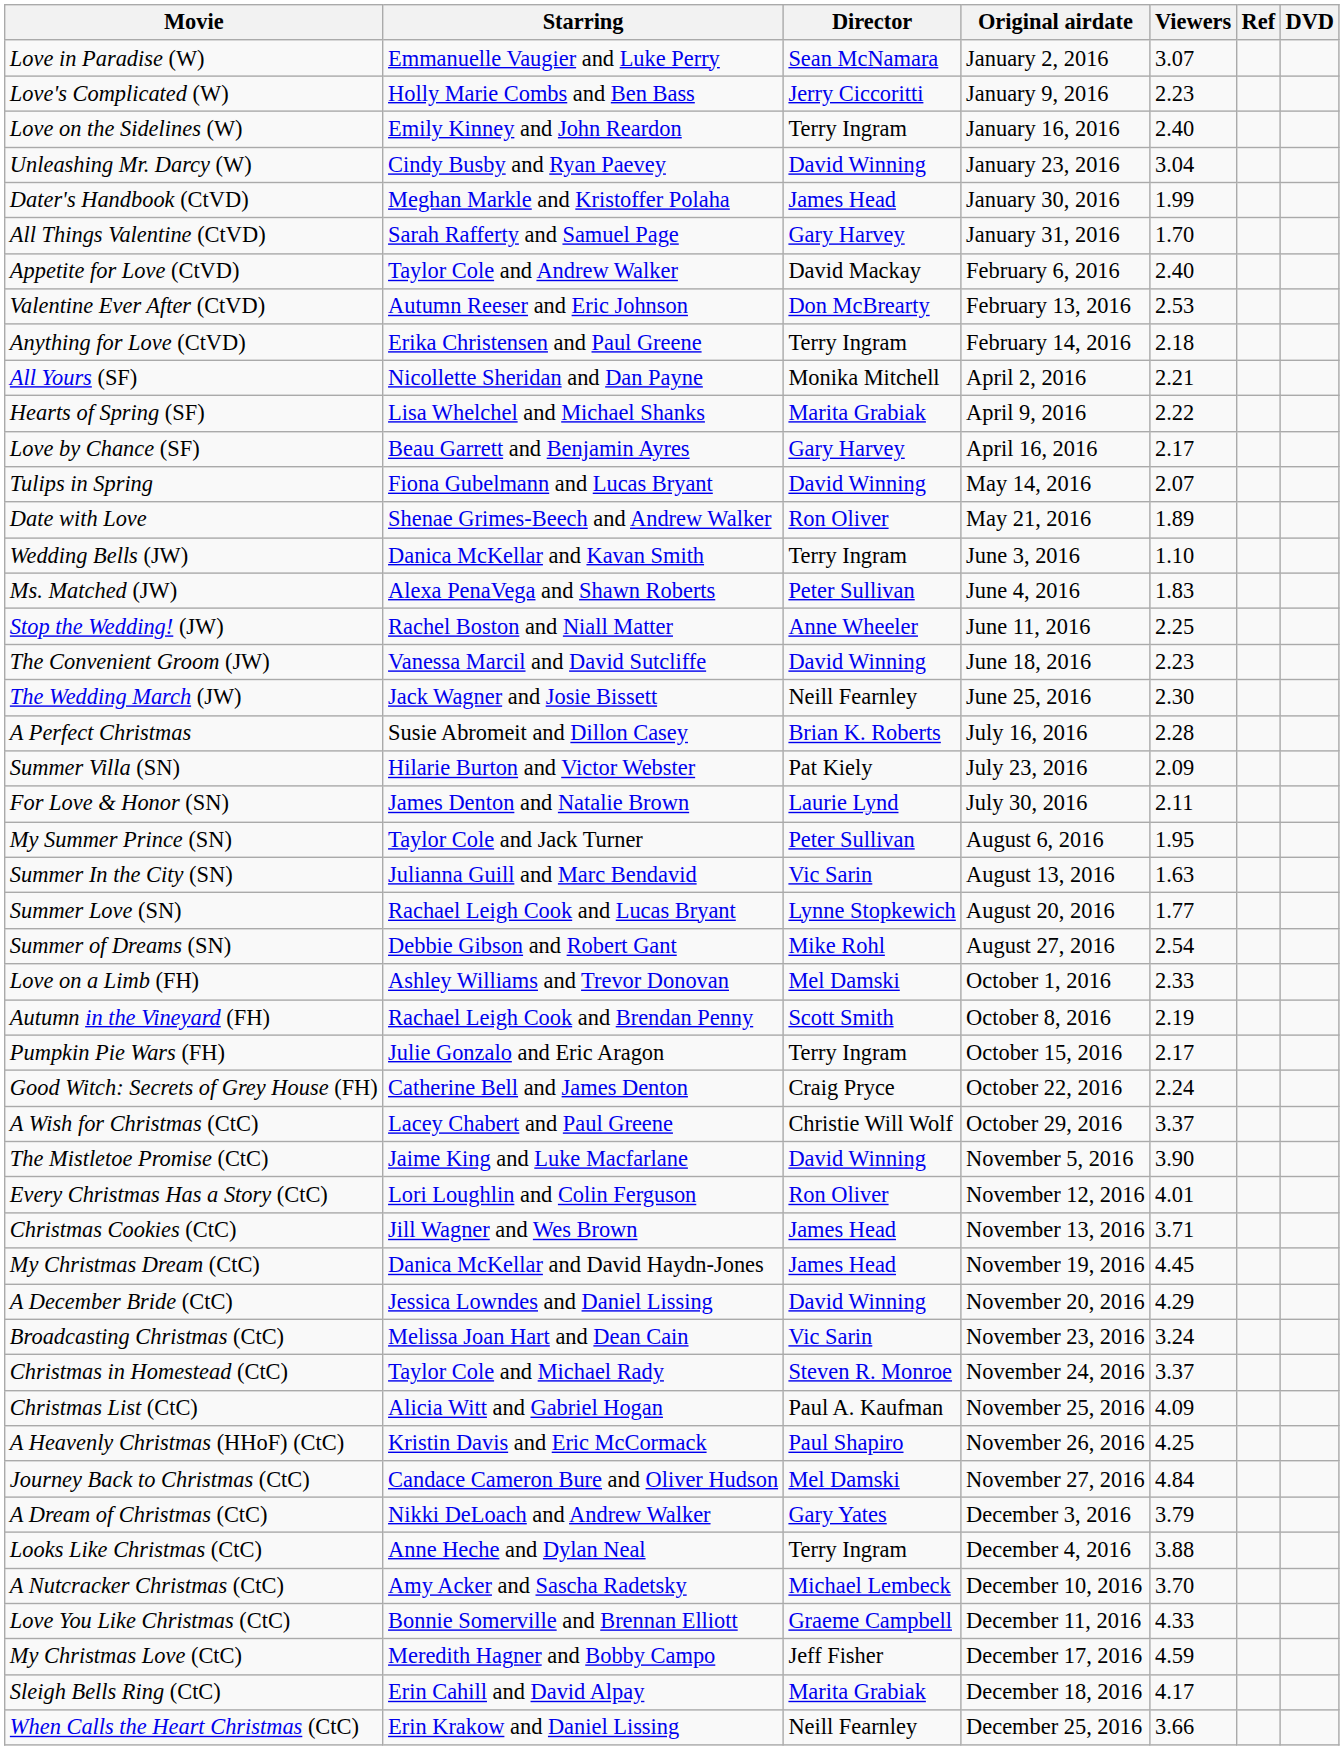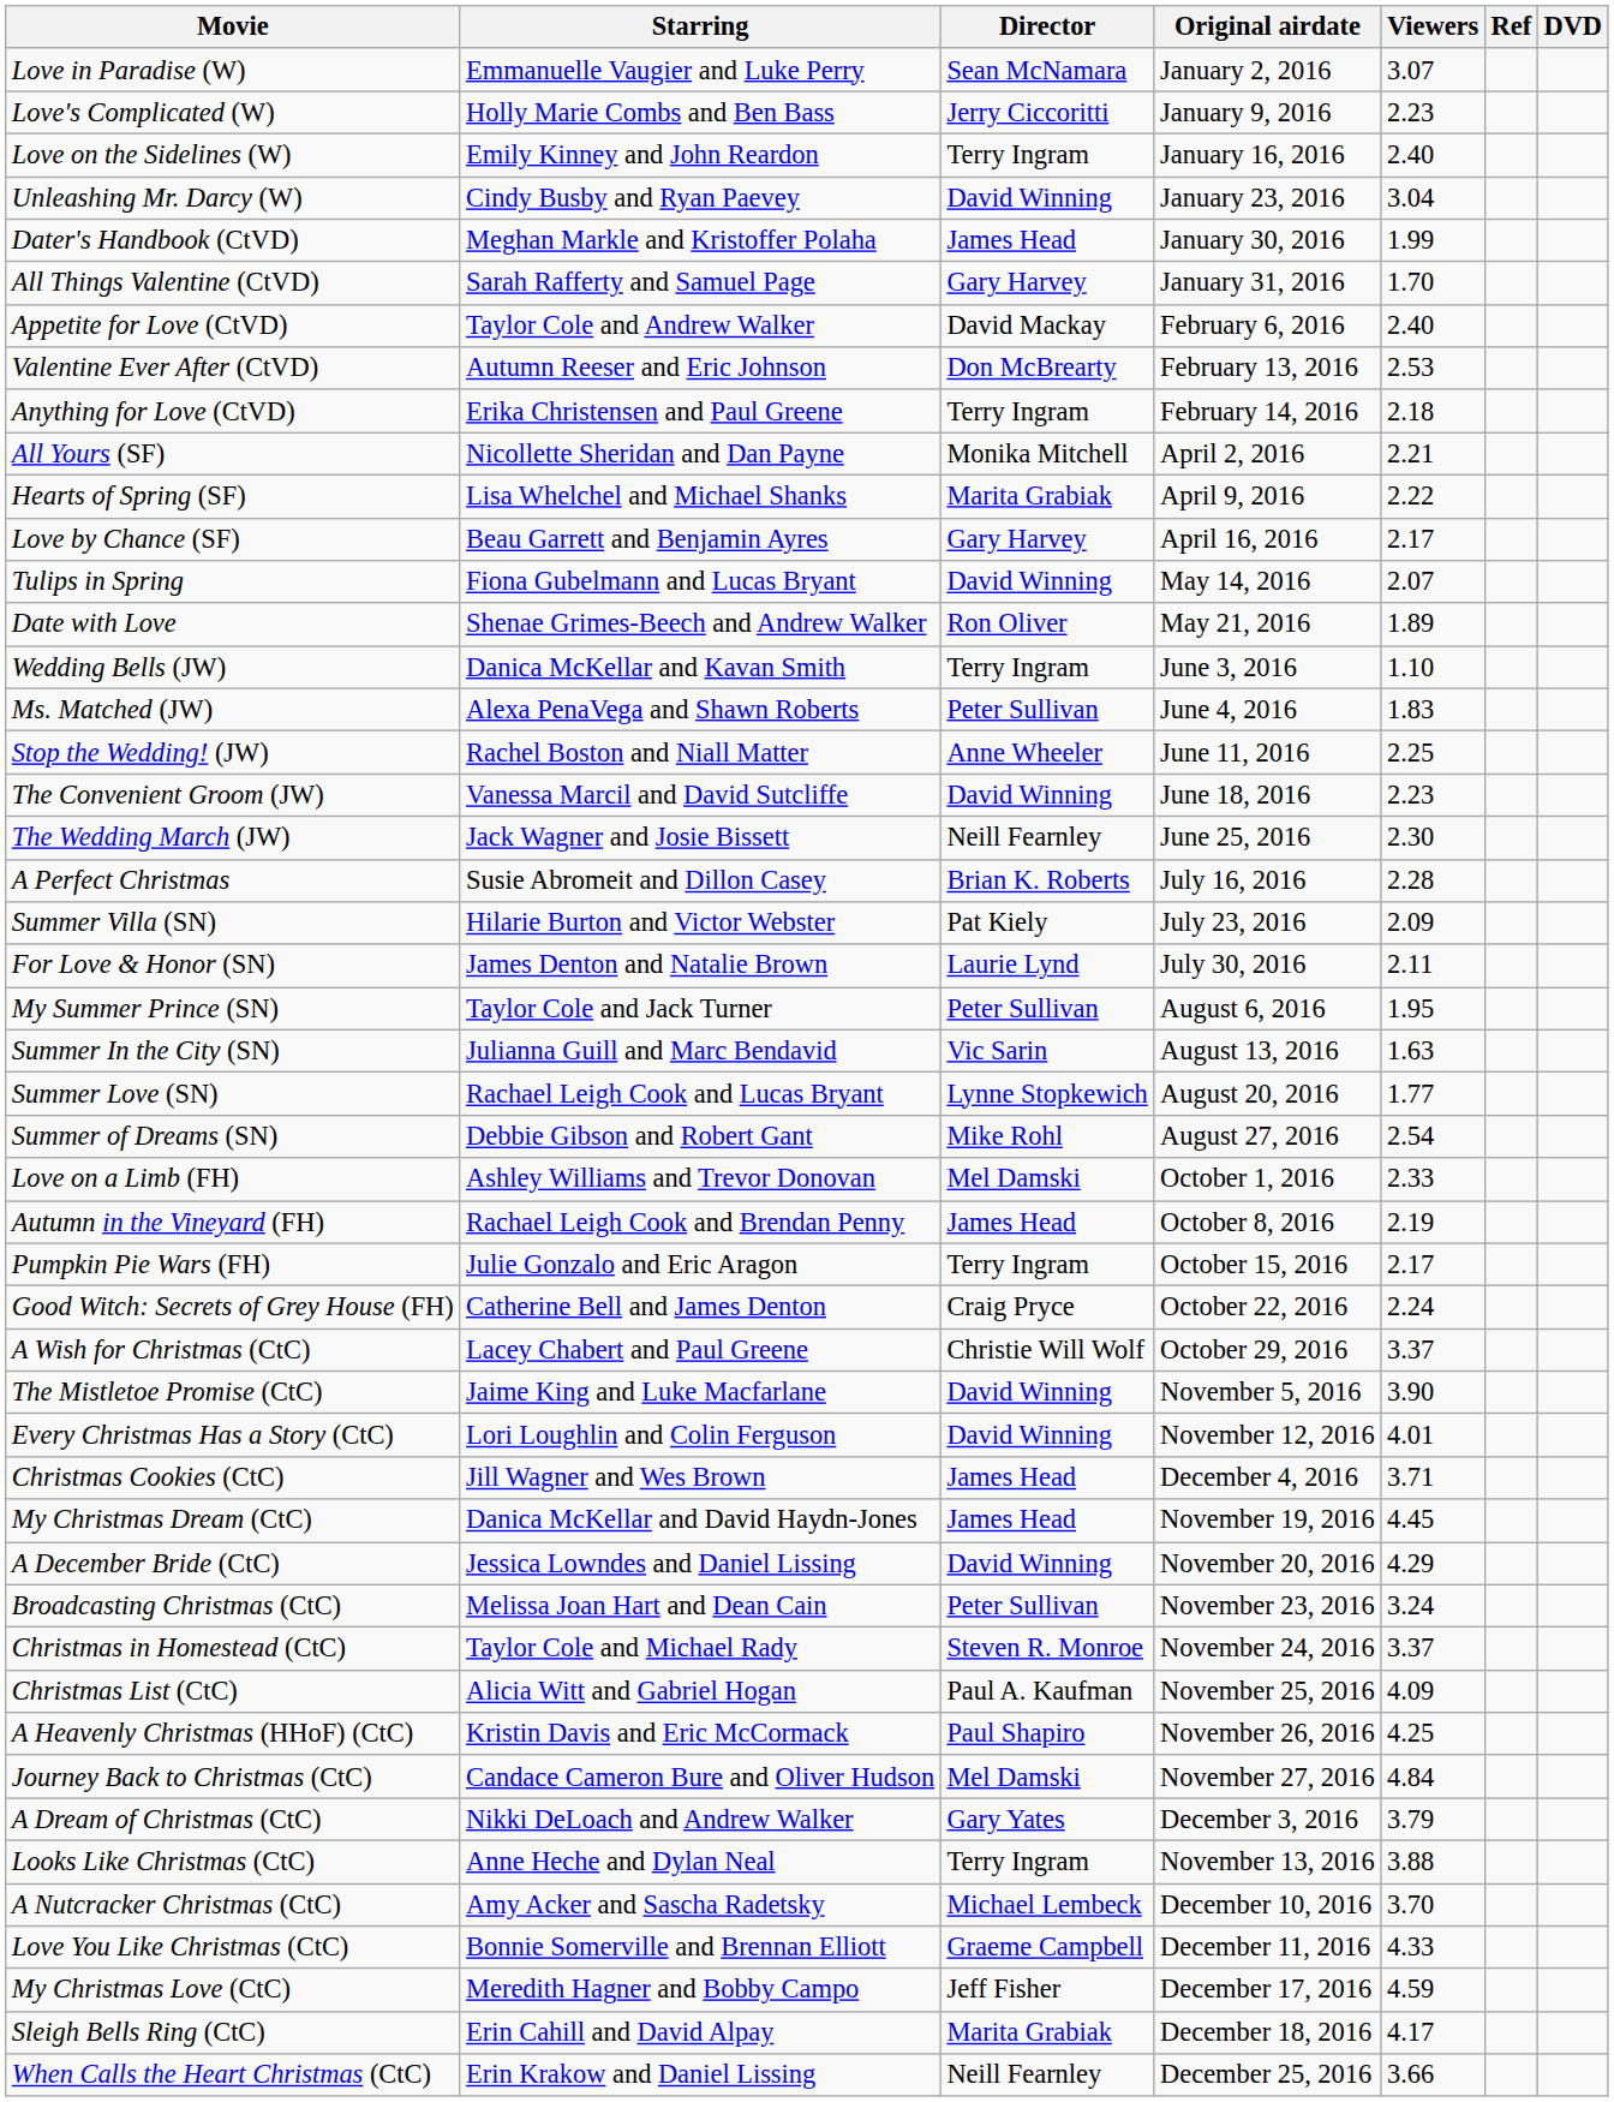Autumn in the Vineyard (FH) | Director: Scott Smith -> James Head
Every Christmas Has a Story (CtC) | Director: Ron Oliver -> David Winning
Christmas Cookies (CtC) | Original airdate: November 13, 2016 -> December 4, 2016
Broadcasting Christmas (CtC) | Director: Vic Sarin -> Peter Sullivan
Looks Like Christmas (CtC) | Original airdate: December 4, 2016 -> November 13, 2016
